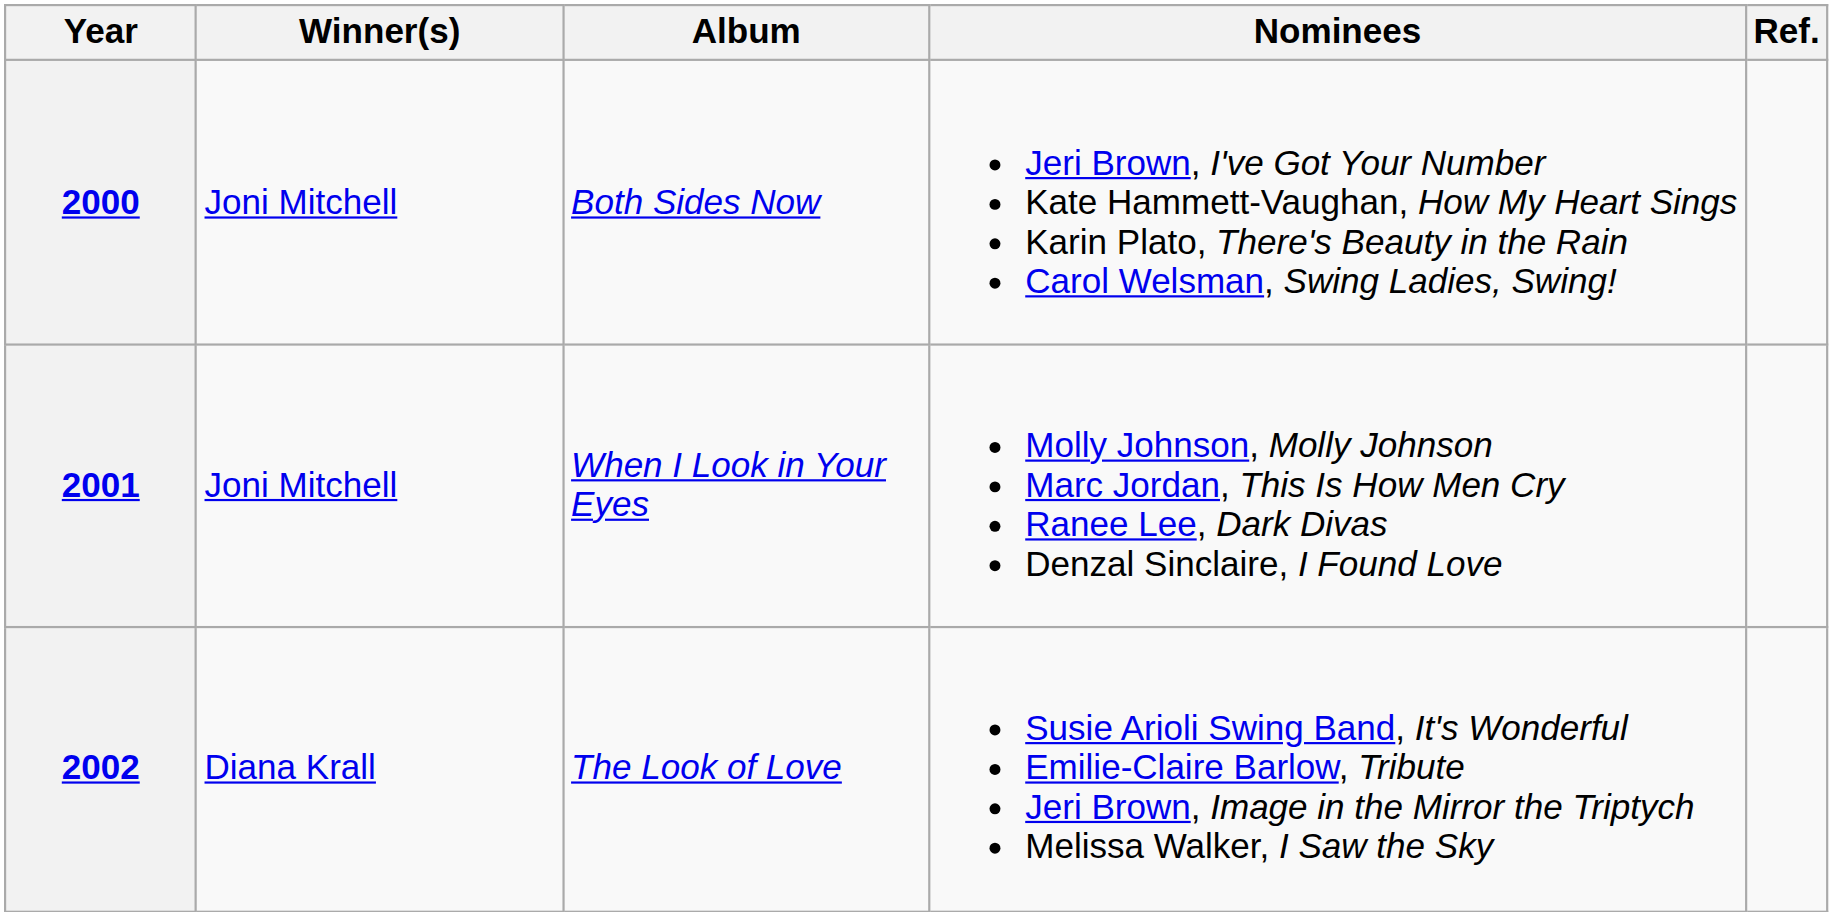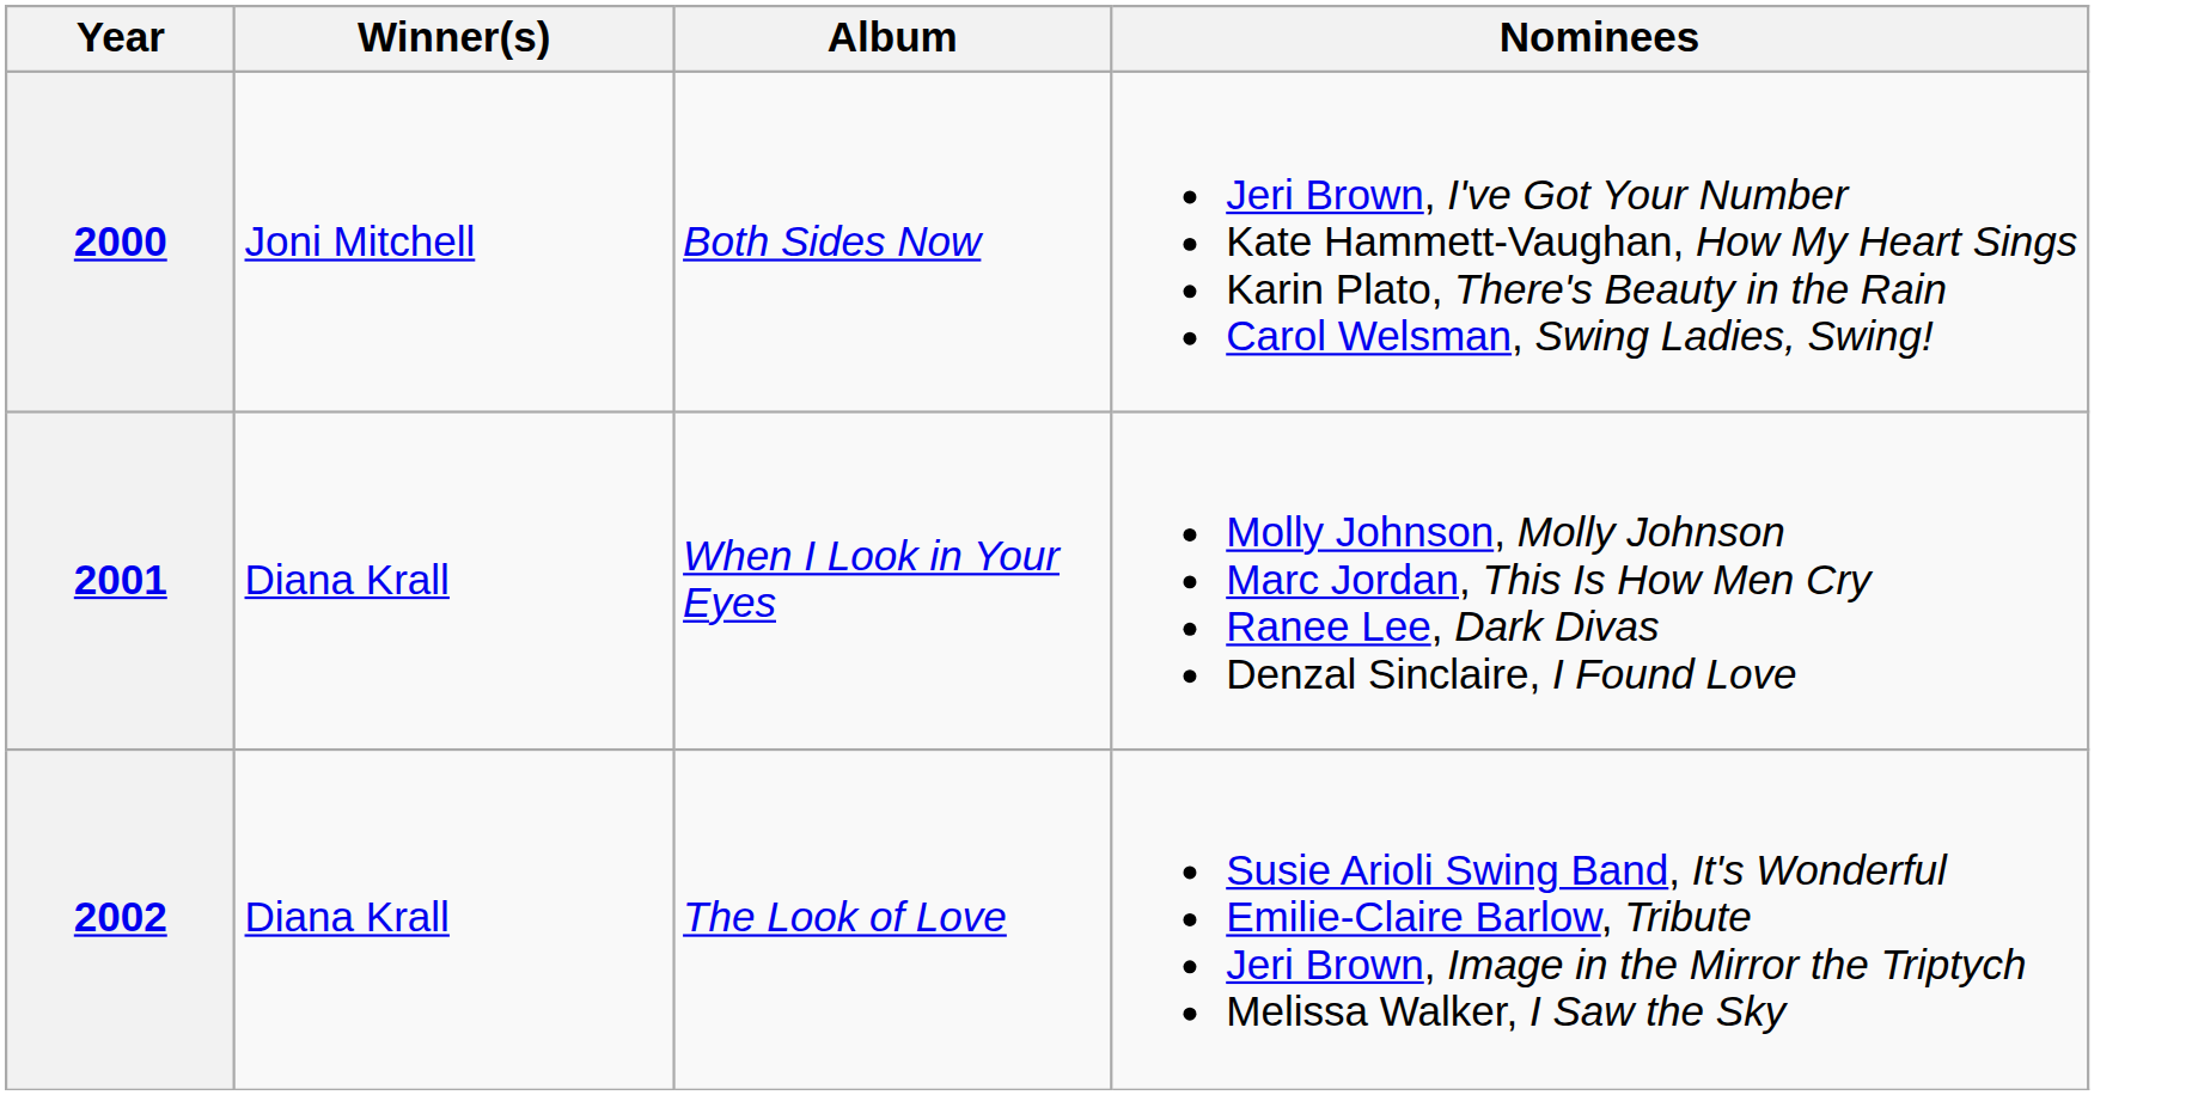- column: Ref.
2001 | Winner(s): Joni Mitchell -> Diana Krall
